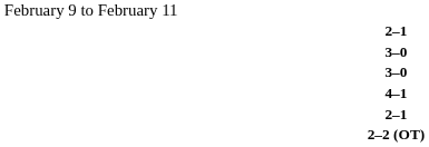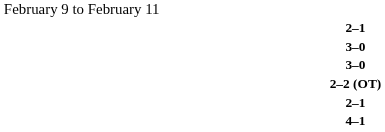rows swapped: 4–1 <-> 2–2 (OT)
